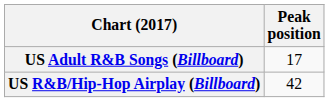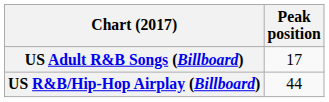US R&B/Hip-Hop Airplay (Billboard) | Peak position: 42 -> 44
